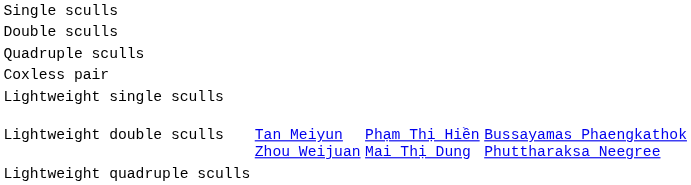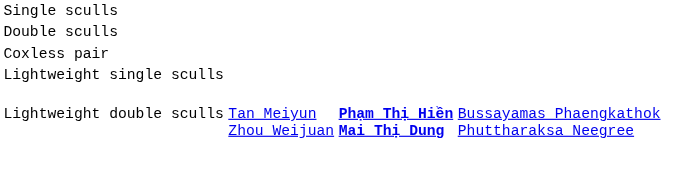- row: Quadruple sculls
Lightweight double sculls | column 3: normal -> bold
- row: Lightweight quadruple sculls
